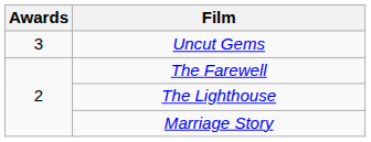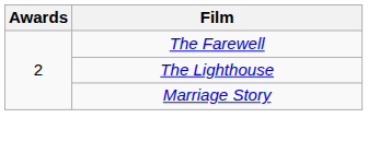- row: 3 | Uncut Gems
